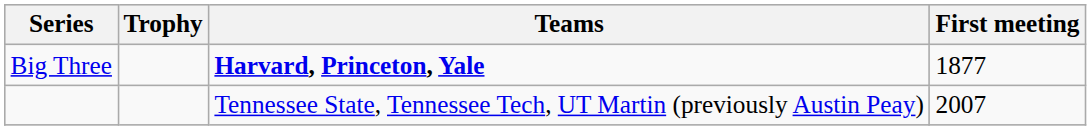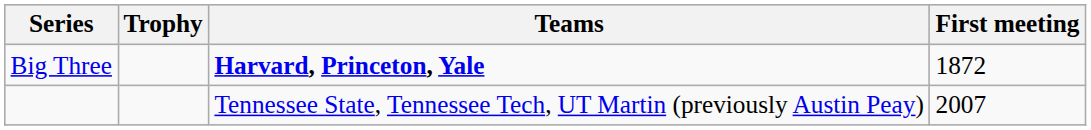Big Three | First meeting: 1877 -> 1872
